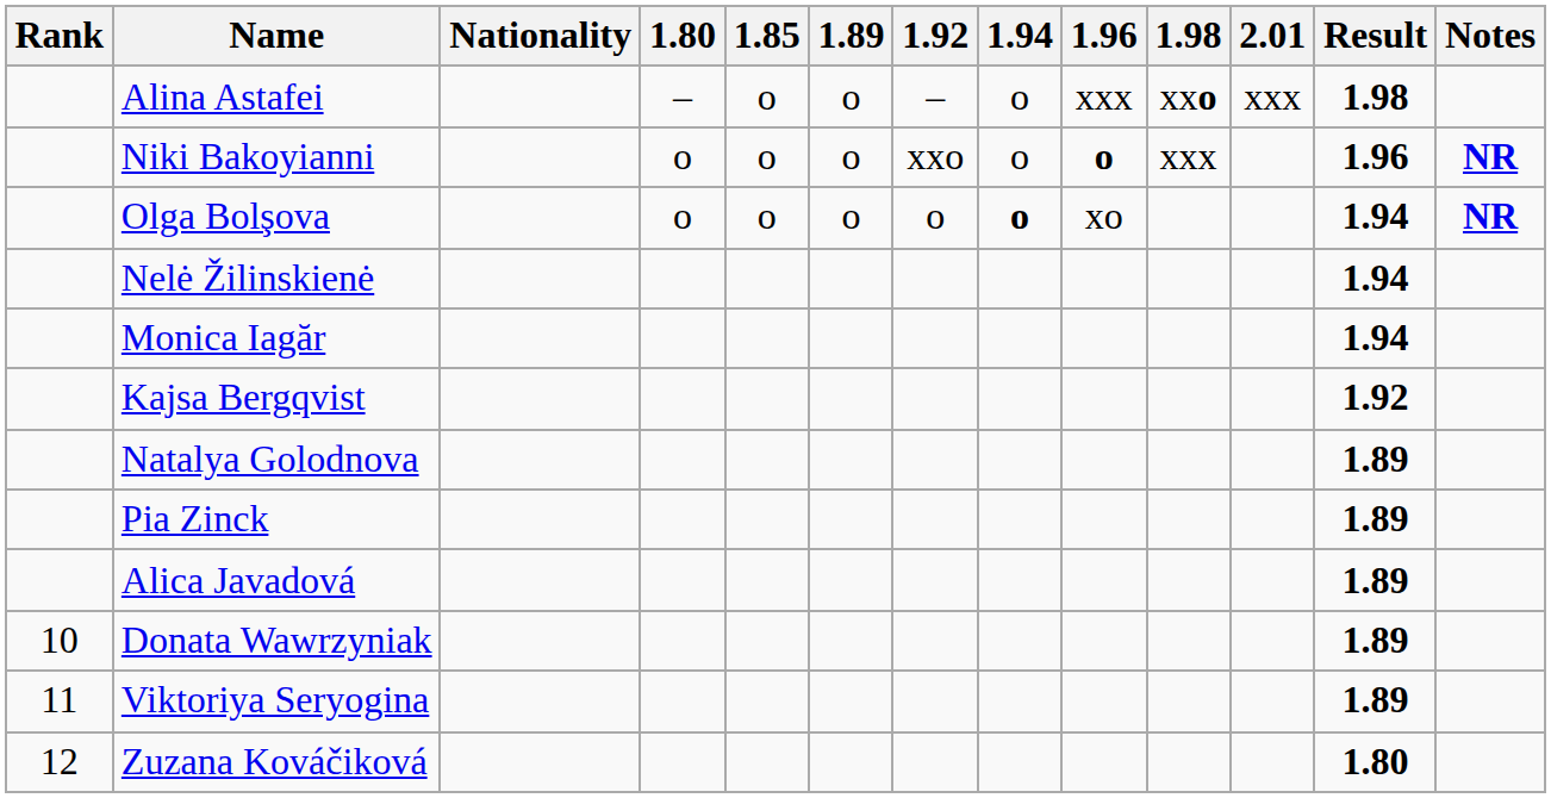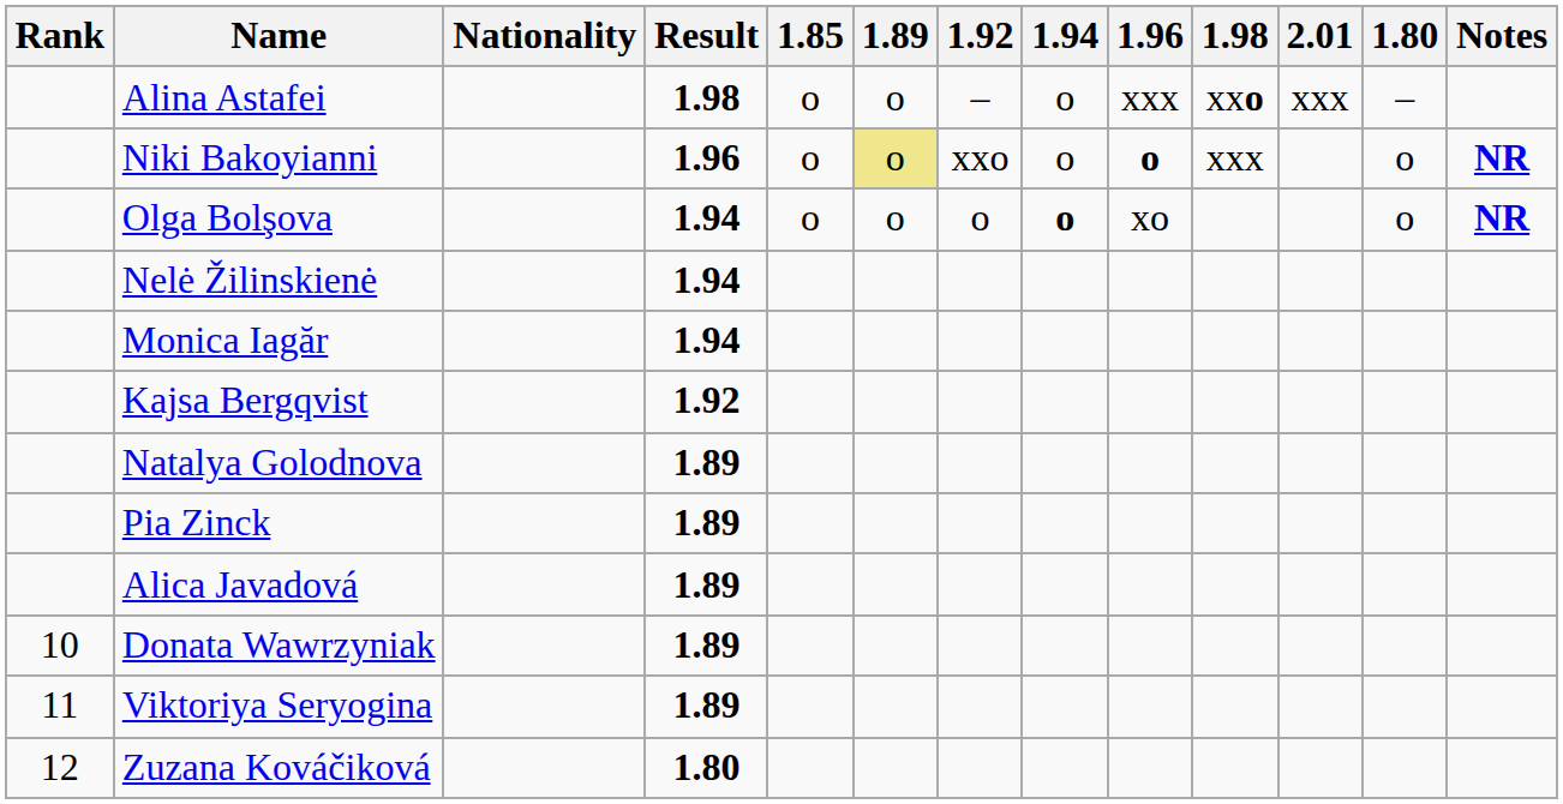columns swapped: 1.80 <-> Result
Niki Bakoyianni | 1.89: no background -> khaki background
